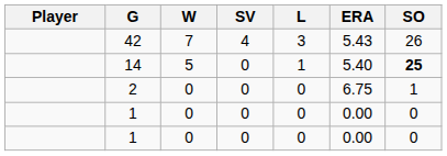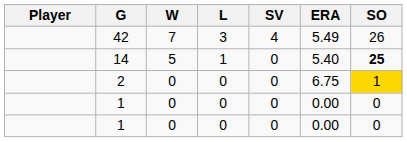columns swapped: L <-> SV
42 | ERA: 5.43 -> 5.49
2 | SO: no background -> gold background
